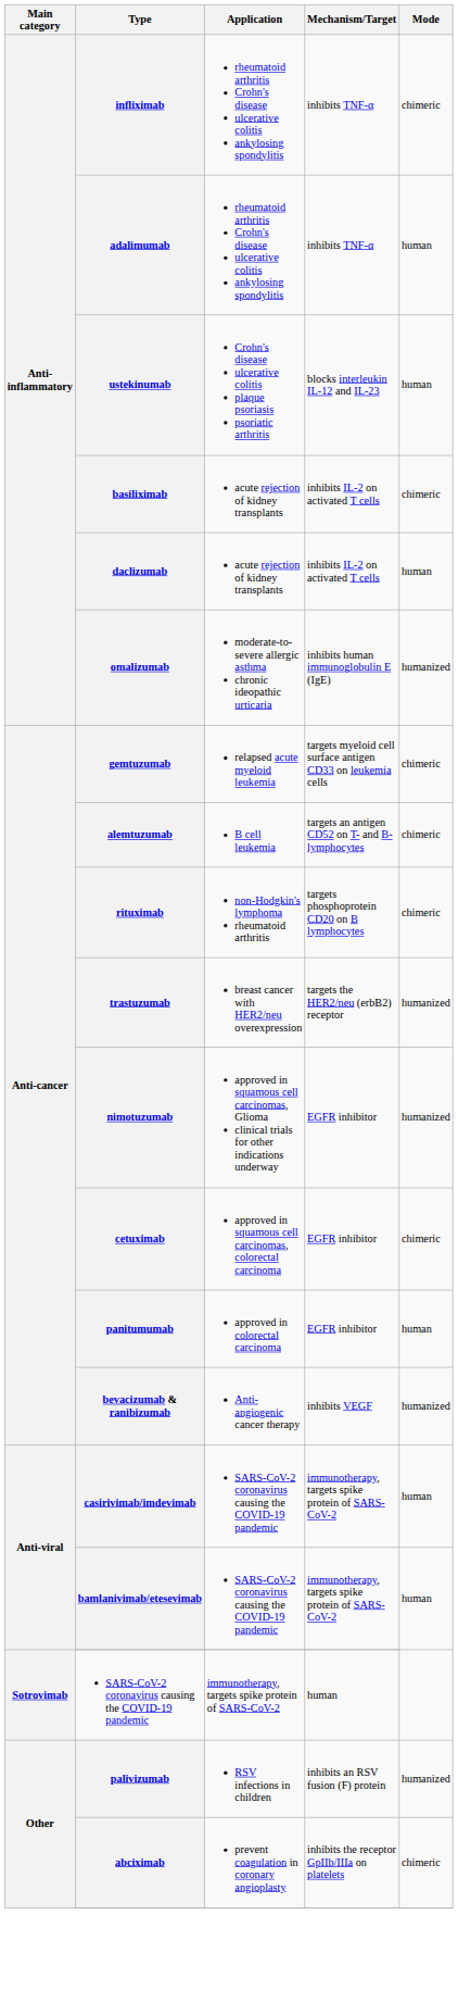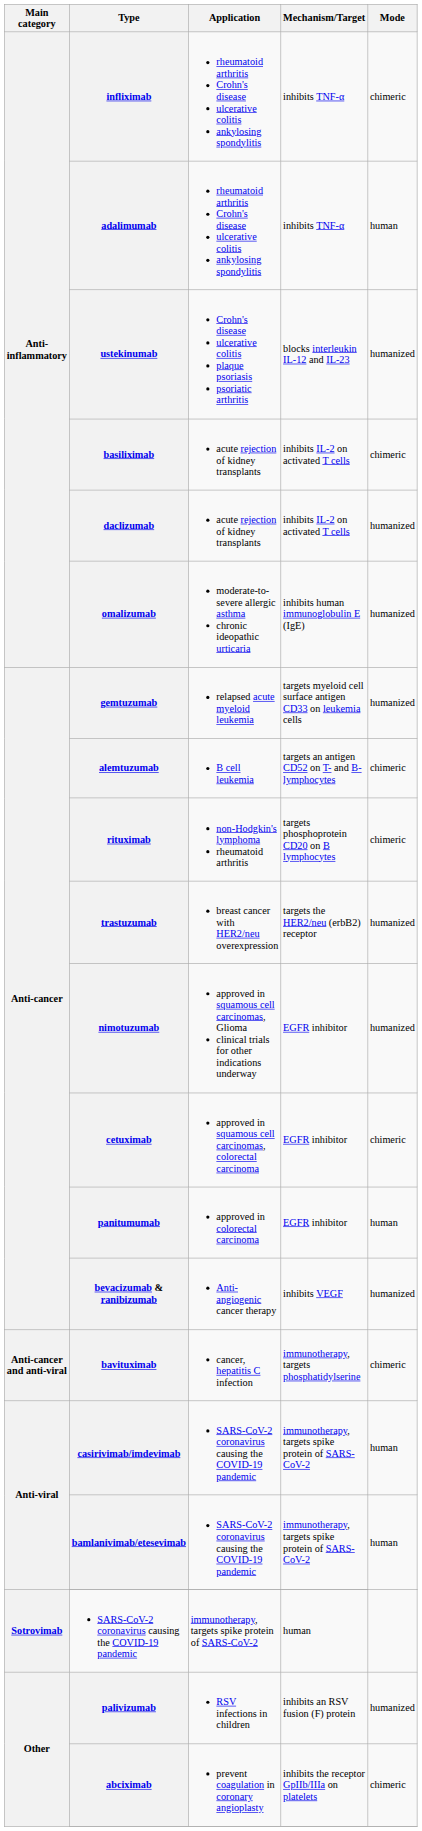ustekinumab | Mode: human -> humanized
daclizumab | Mode: human -> humanized
gemtuzumab | Mode: chimeric -> humanized
+ row: Anti-cancer and anti-viral | bavituximab | cancer, hepatitis C infection | immunotherapy, targets phosphatidylserine | chimeric
